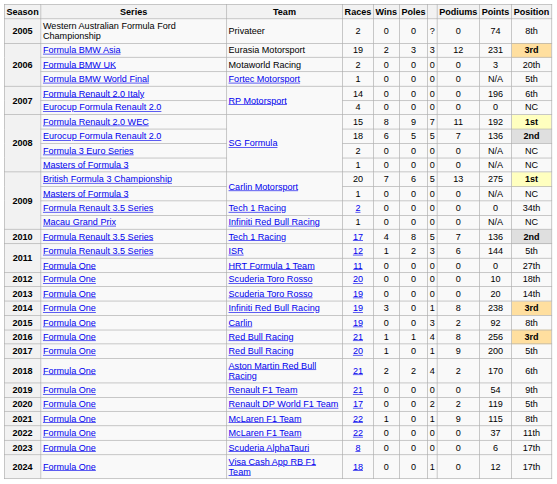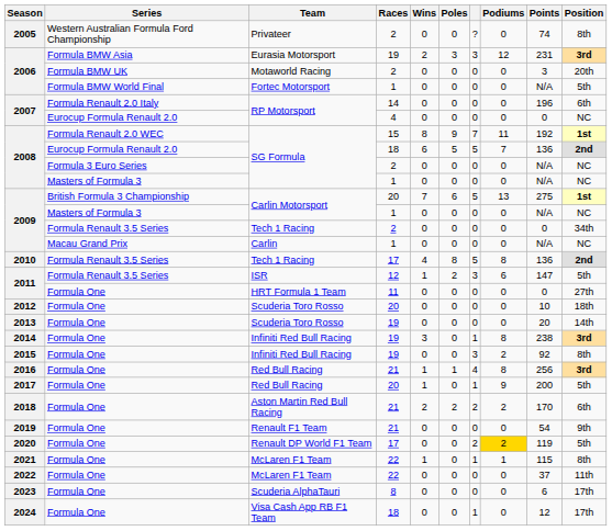2009 / Macau Grand Prix | Team: Infiniti Red Bull Racing -> Carlin
2010 | Podiums: 7 -> 8
2011 / Formula Renault 3.5 Series | Points: 144 -> 147
2015 | Team: Carlin -> Infiniti Red Bull Racing
2018 | column 7: 4 -> 2
2020 | Podiums: no background -> gold background
2021 | Podiums: 9 -> 1
